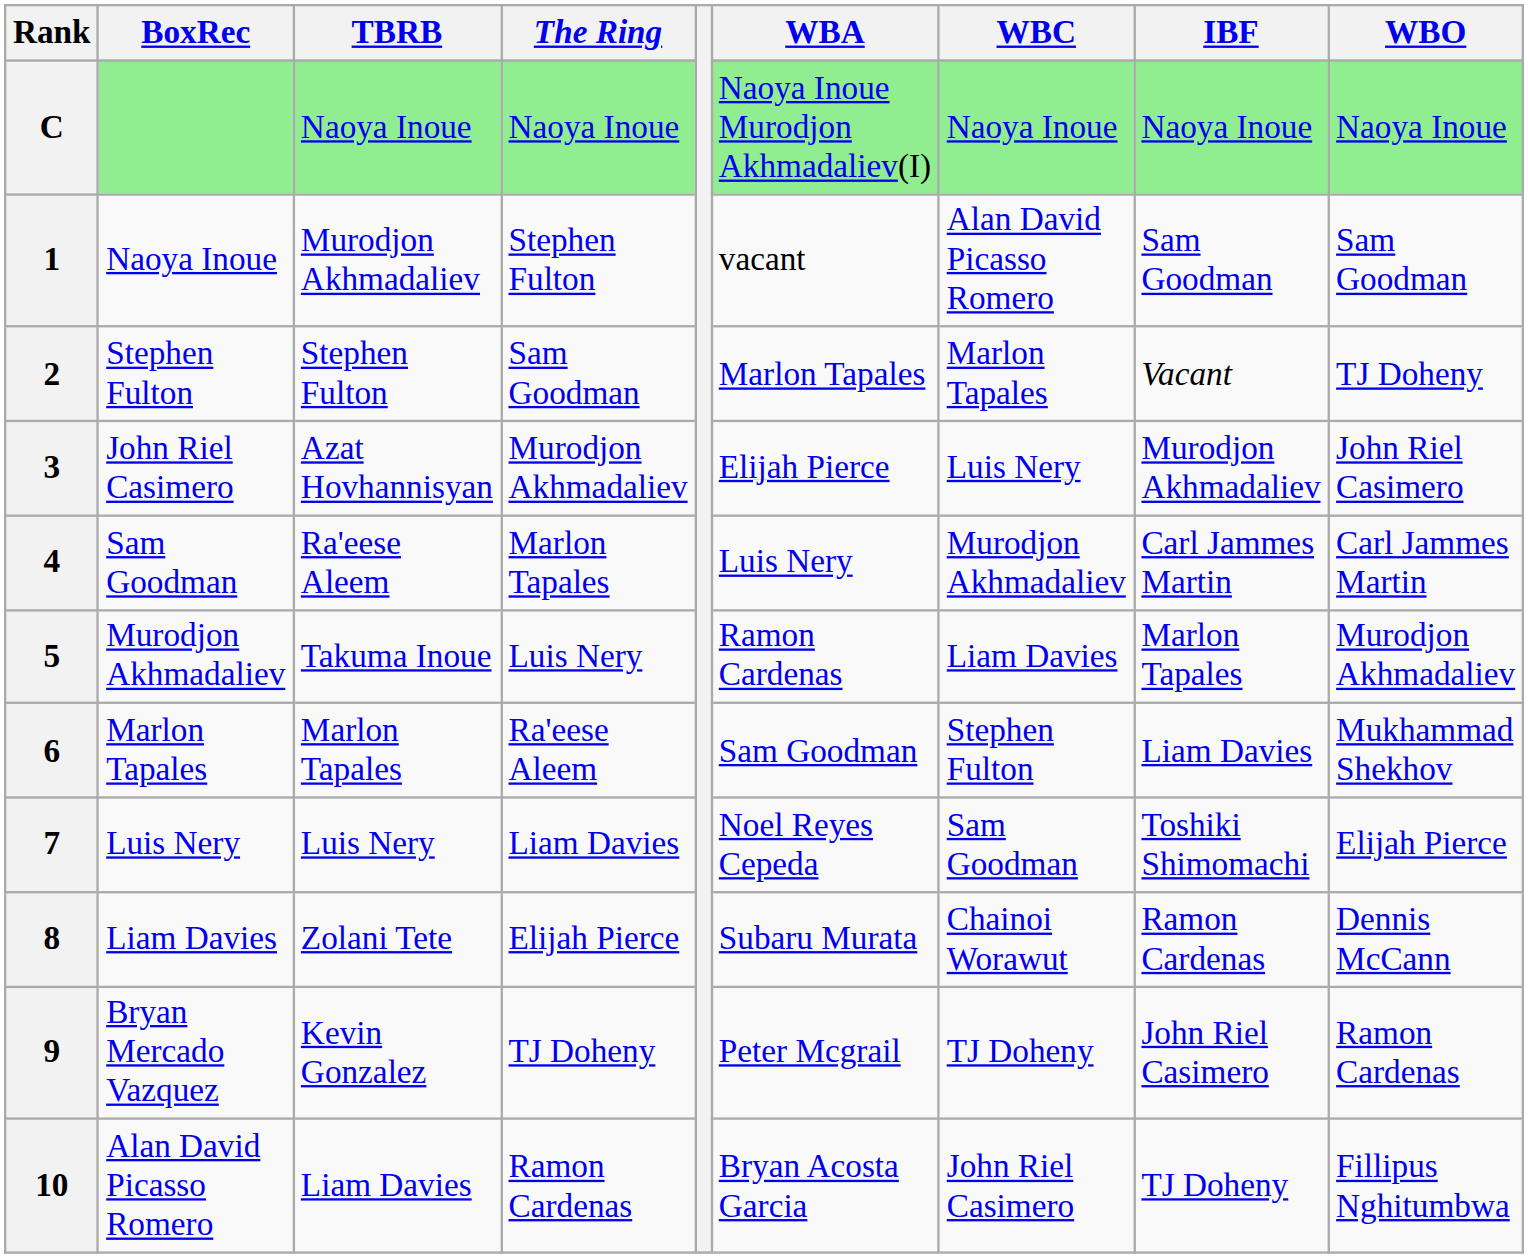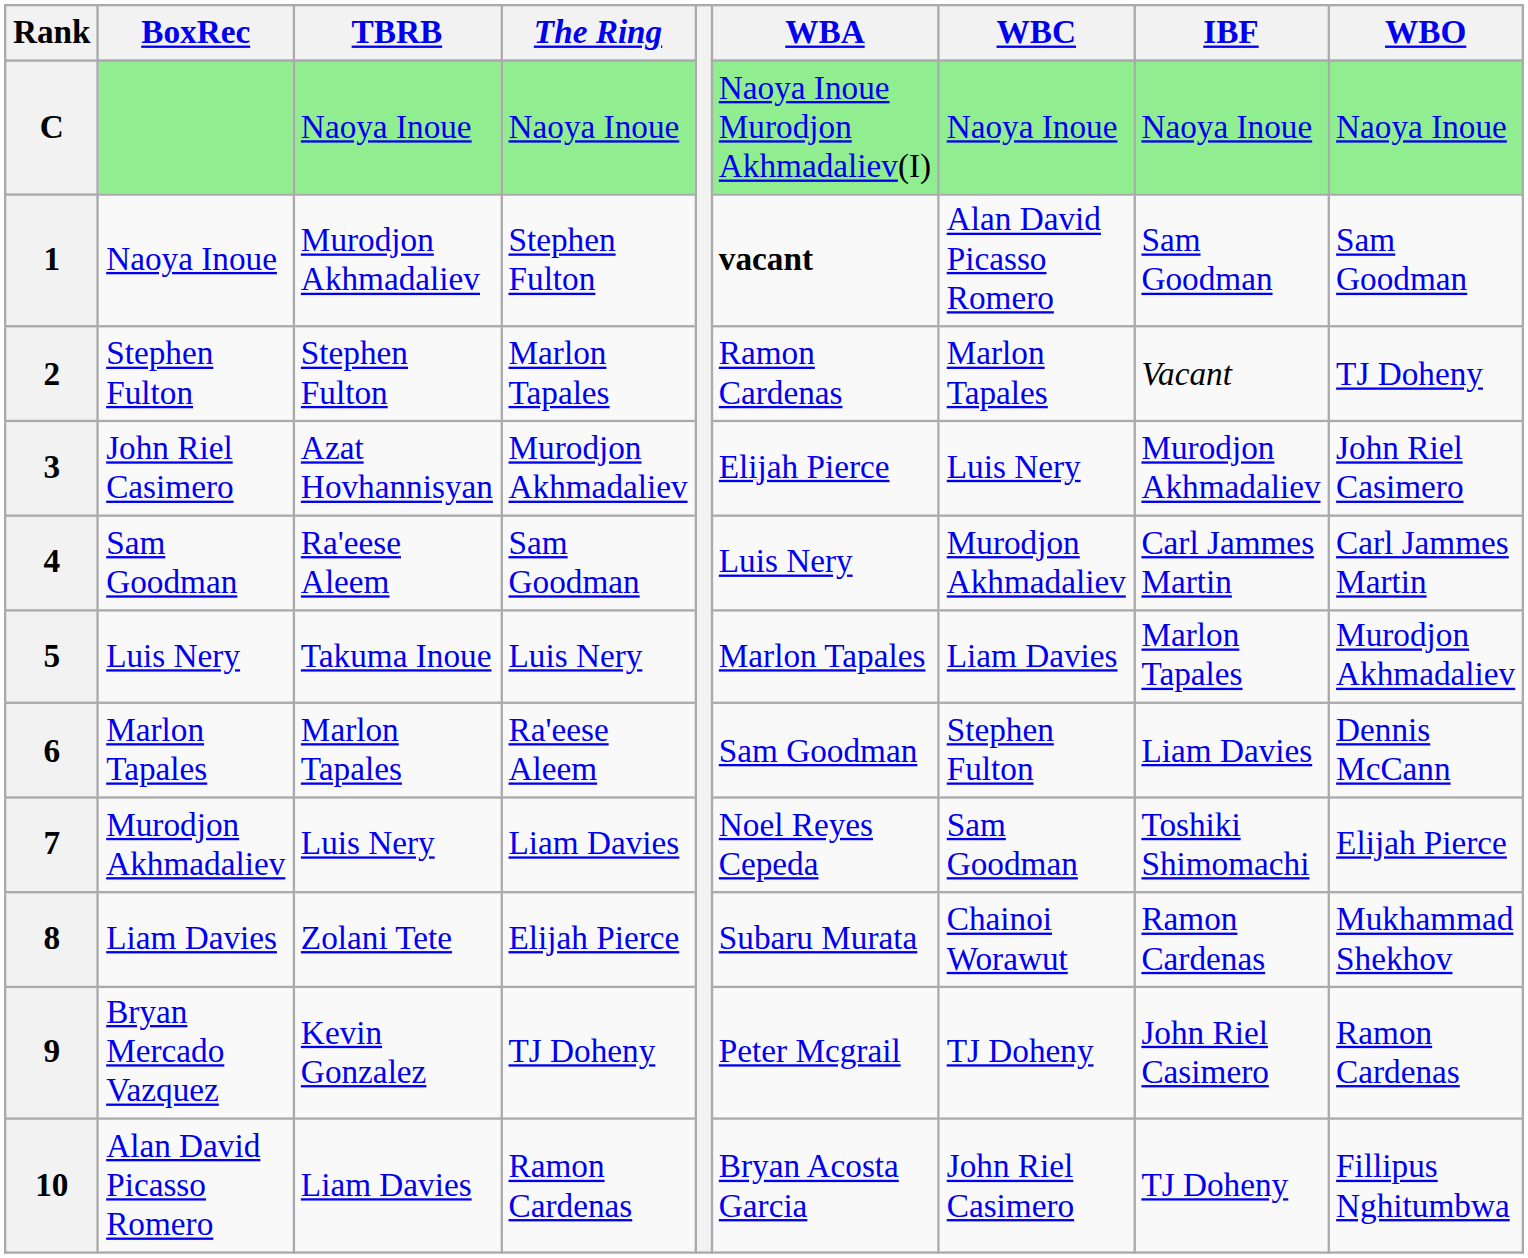1 | WBA: normal -> bold
2 | The Ring: Sam Goodman -> Marlon Tapales
2 | WBA: Marlon Tapales -> Ramon Cardenas
4 | The Ring: Marlon Tapales -> Sam Goodman
5 | BoxRec: Murodjon Akhmadaliev -> Luis Nery
5 | WBA: Ramon Cardenas -> Marlon Tapales
6 | WBO: Mukhammad Shekhov -> Dennis McCann
7 | BoxRec: Luis Nery -> Murodjon Akhmadaliev
8 | WBO: Dennis McCann -> Mukhammad Shekhov
